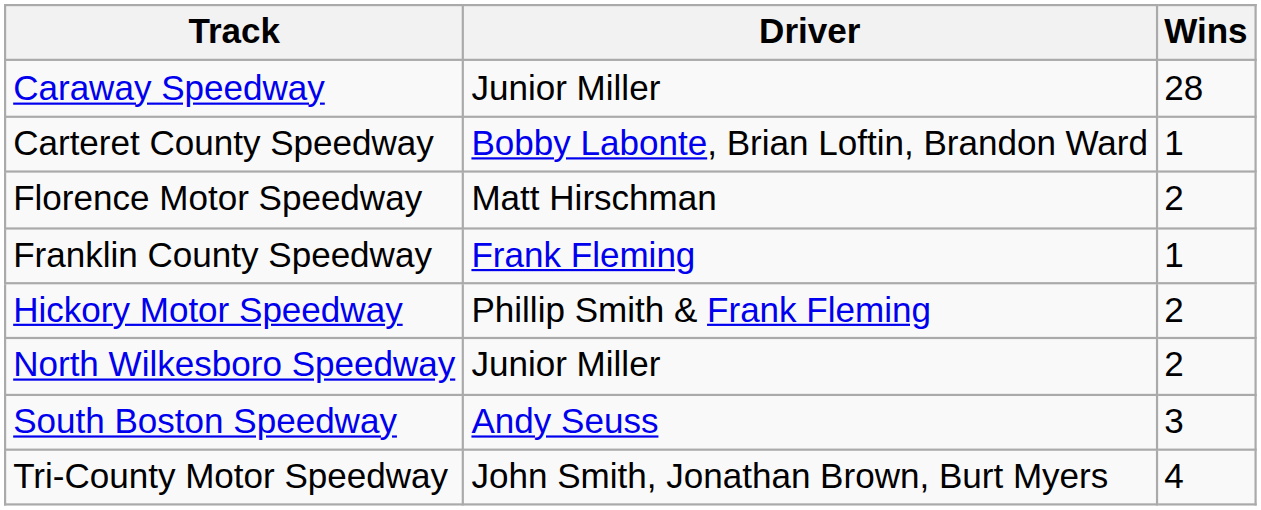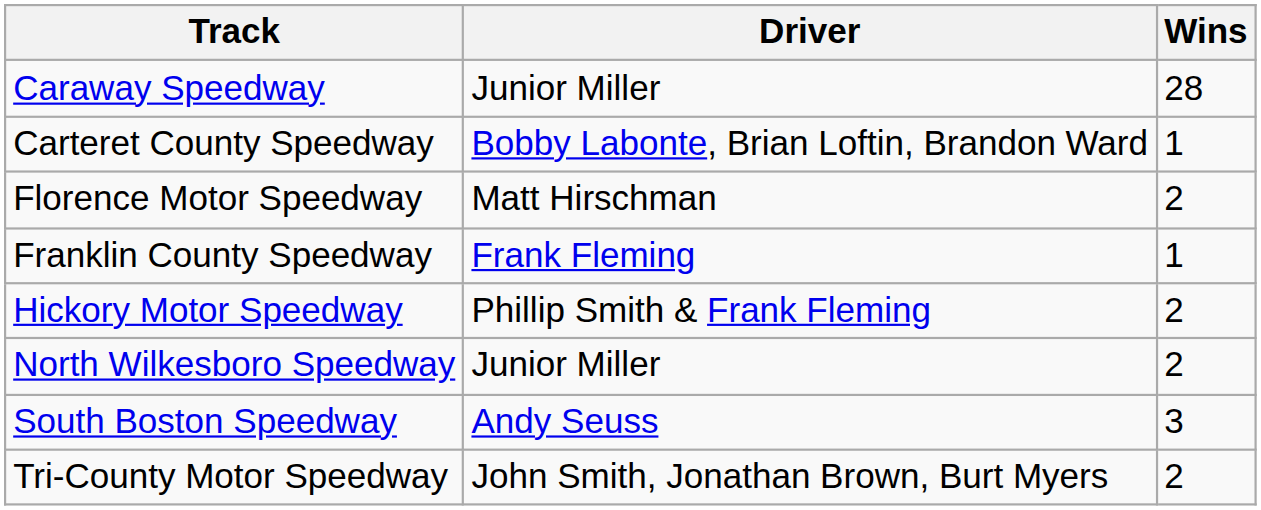Tri-County Motor Speedway | Wins: 4 -> 2
